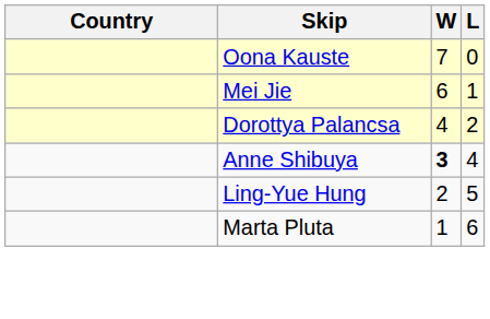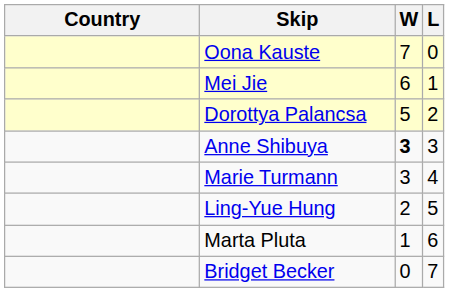Dorottya Palancsa | W: 4 -> 5
Anne Shibuya | L: 4 -> 3
+ row: Marie Turmann | 3 | 4
+ row: Bridget Becker | 0 | 7
